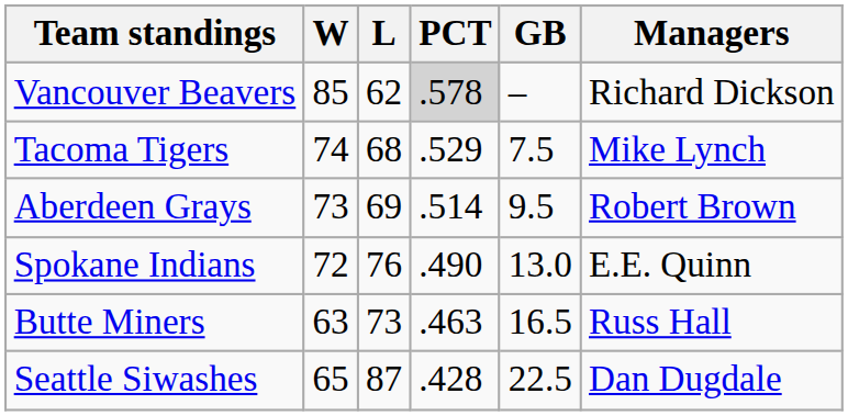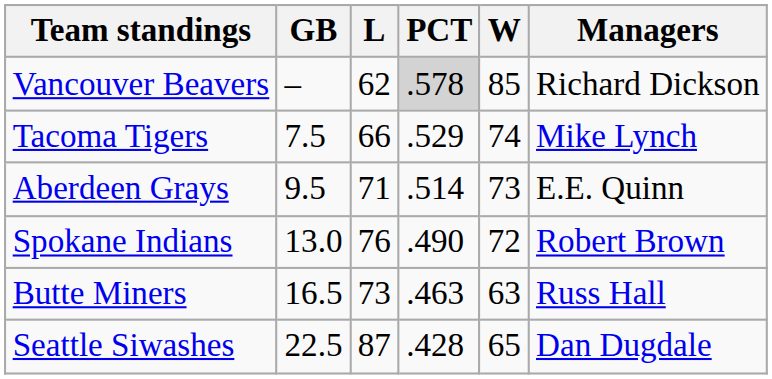columns swapped: W <-> GB
Tacoma Tigers | L: 68 -> 66
Aberdeen Grays | L: 69 -> 71
Aberdeen Grays | Managers: Robert Brown -> E.E. Quinn
Spokane Indians | Managers: E.E. Quinn -> Robert Brown
